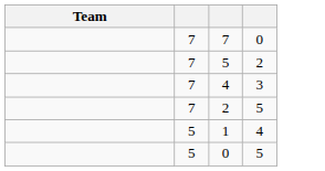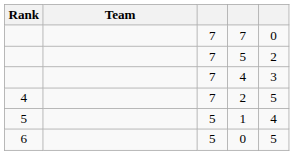+ column: Rank | 4 | 5 | 6
